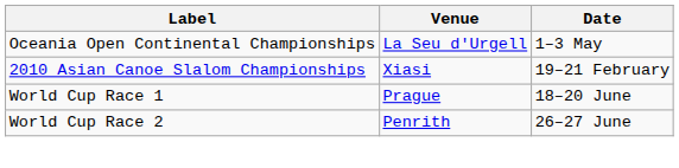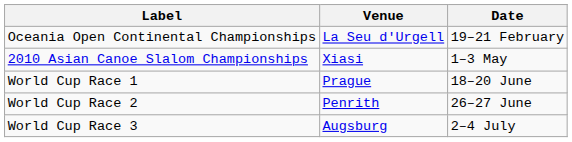Oceania Open Continental Championships | Date: 1–3 May -> 19–21 February
2010 Asian Canoe Slalom Championships | Date: 19–21 February -> 1–3 May
+ row: World Cup Race 3 | Augsburg | 2–4 July
